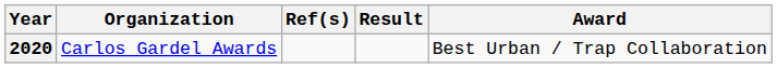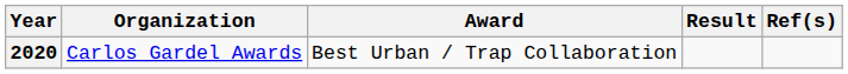columns swapped: Award <-> Ref(s)
